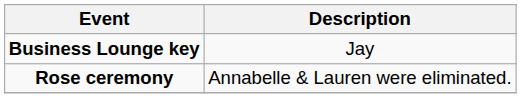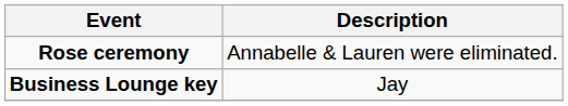rows swapped: Business Lounge key <-> Rose ceremony
